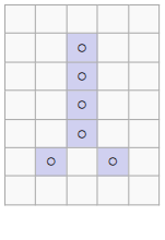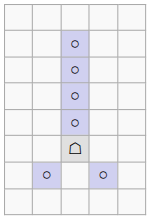+ row: ☖
